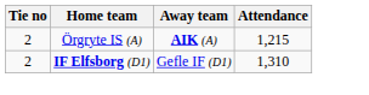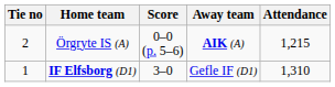+ column: Score | 0–0 (p. 5–6) | 3–0
IF Elfsborg (D1) | Tie no: 2 -> 1
